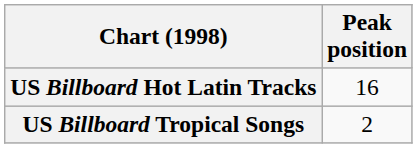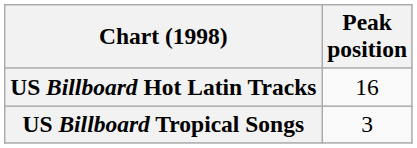US Billboard Tropical Songs | Peak position: 2 -> 3
